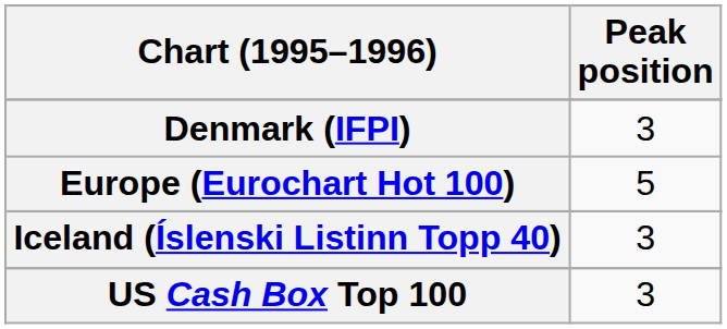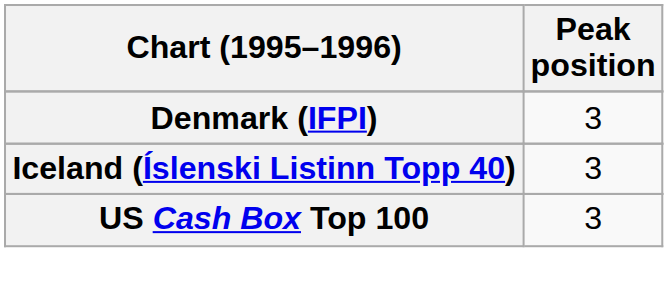- row: Europe (Eurochart Hot 100) | 5
